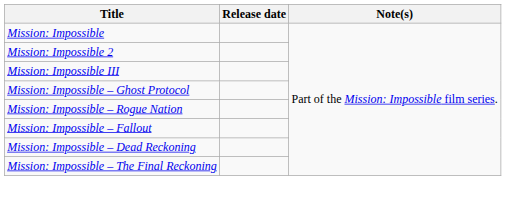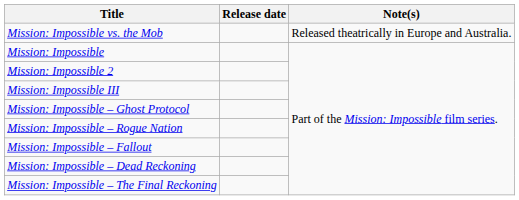+ row: Mission: Impossible vs. the Mob | Released theatrically in Europe and Australia.
